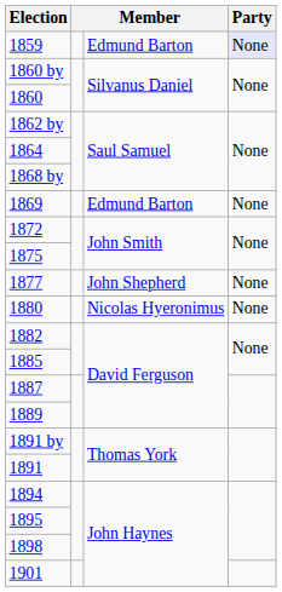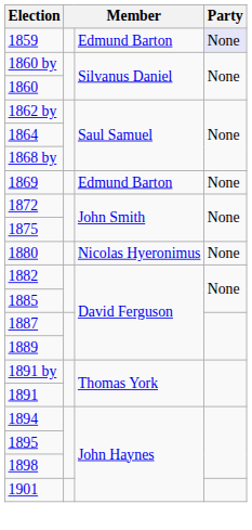- row: 1877 | John Shepherd | None
